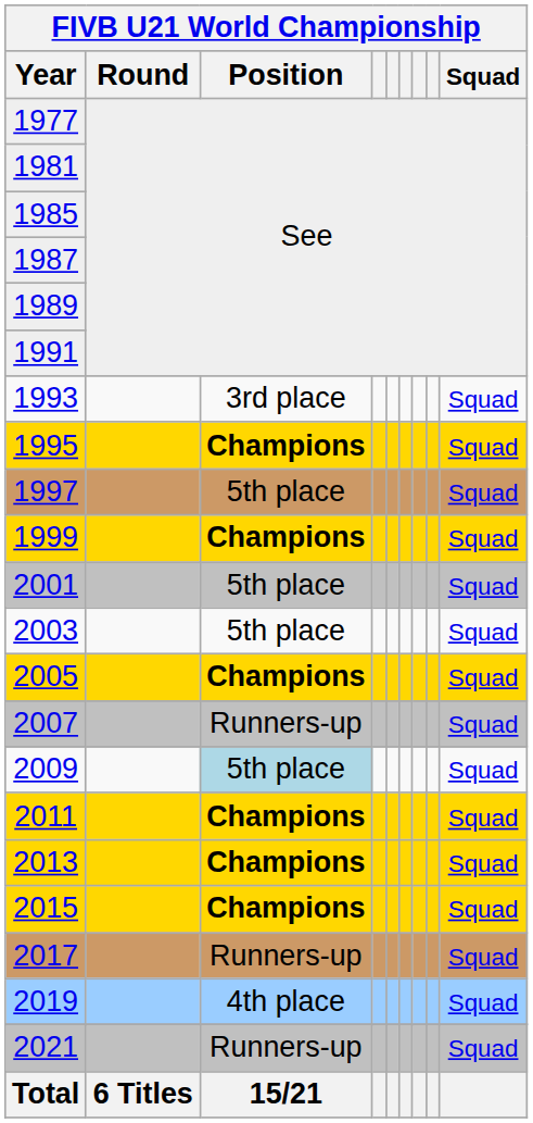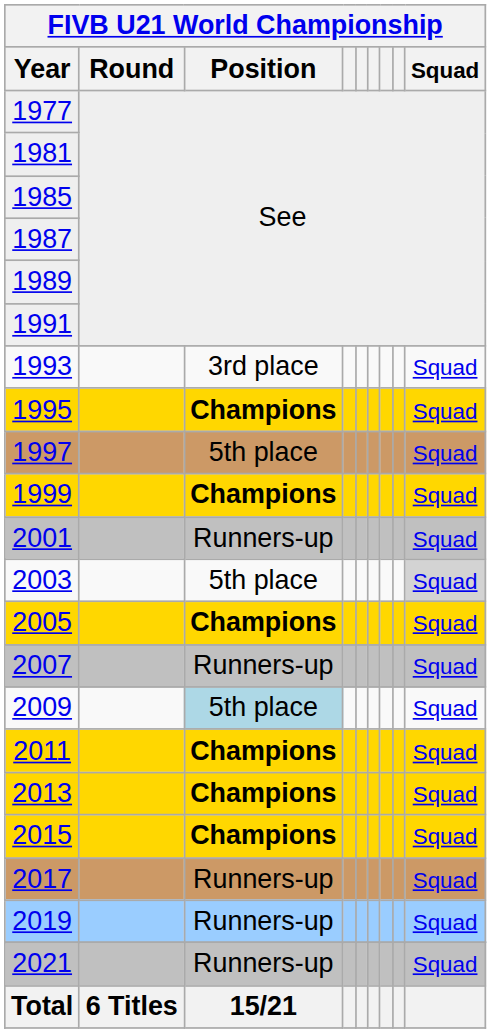2001 | FIVB U21 World Championship / Position: 5th place -> Runners-up
2003 | FIVB U21 World Championship / Squad: no background -> lightgrey background
2019 | FIVB U21 World Championship / Position: 4th place -> Runners-up
